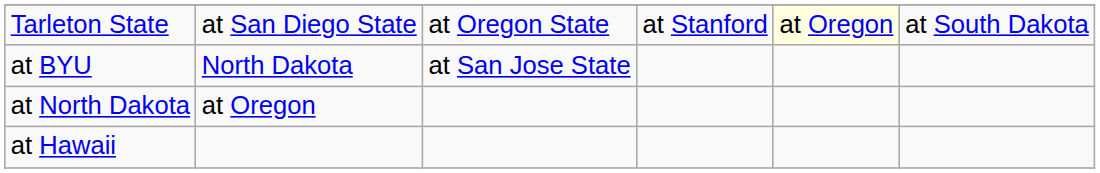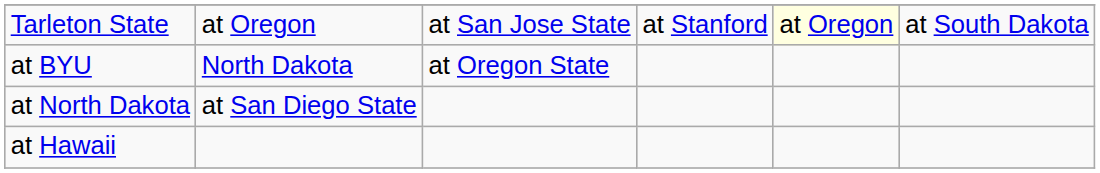Tarleton State | column 2: at San Diego State -> at Oregon
Tarleton State | column 3: at Oregon State -> at San Jose State
at BYU | column 3: at San Jose State -> at Oregon State
at North Dakota | column 2: at Oregon -> at San Diego State
